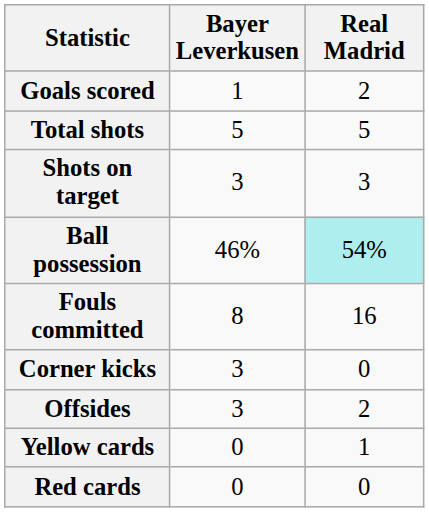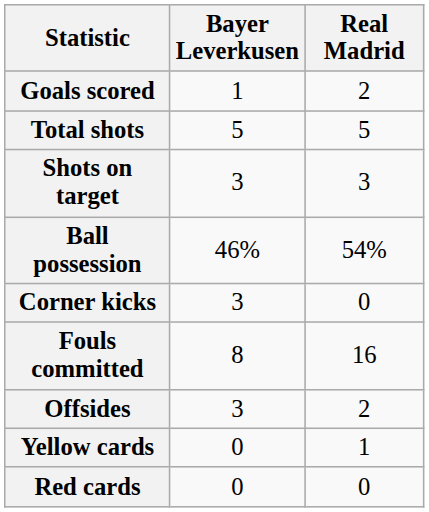Ball possession | Real Madrid: paleturquoise background -> no background
rows swapped: Corner kicks <-> Fouls committed
